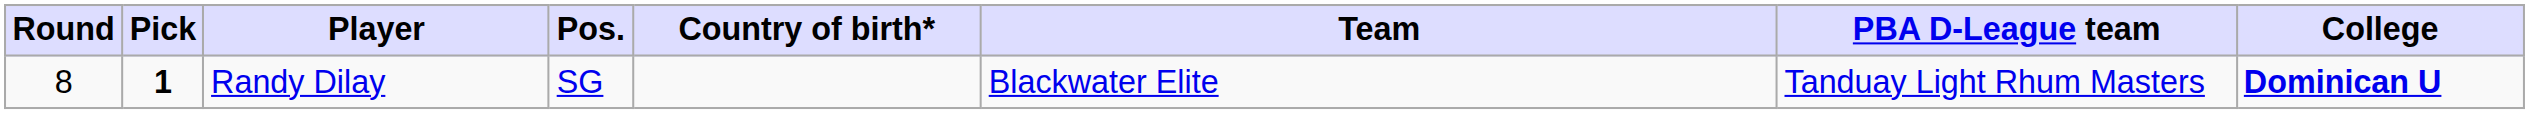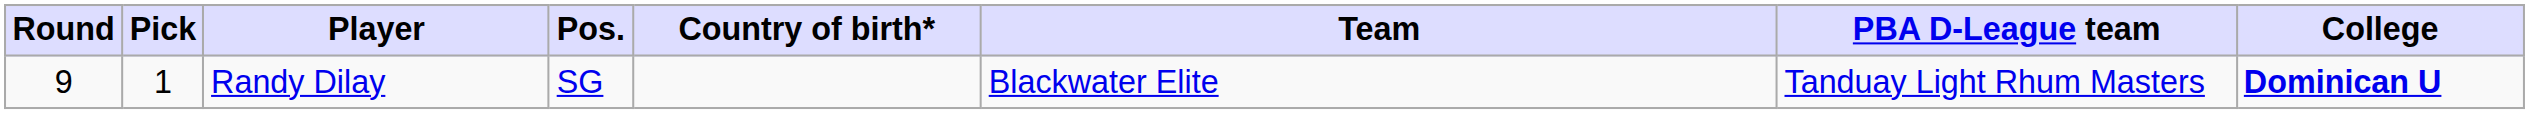Randy Dilay | Round: 8 -> 9
Randy Dilay | Pick: bold -> normal
